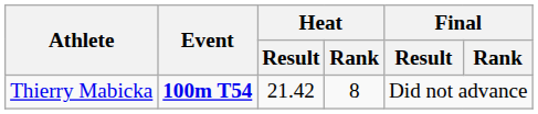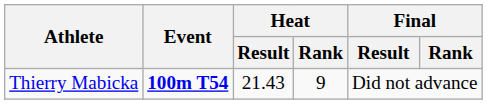Thierry Mabicka | Heat / Result: 21.42 -> 21.43
Thierry Mabicka | Heat / Rank: 8 -> 9
